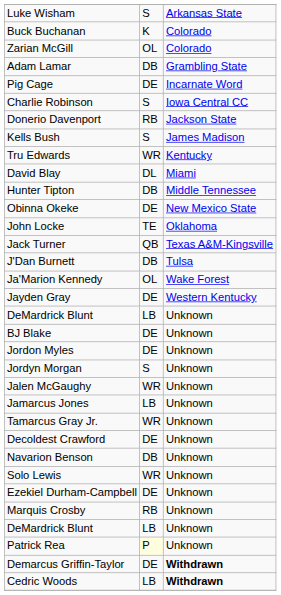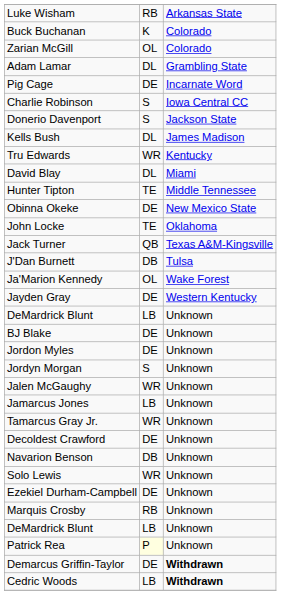Luke Wisham | column 2: S -> RB
Adam Lamar | column 2: DB -> DL
Donerio Davenport | column 2: RB -> S
Kells Bush | column 2: S -> DL
Hunter Tipton | column 2: DB -> TE
